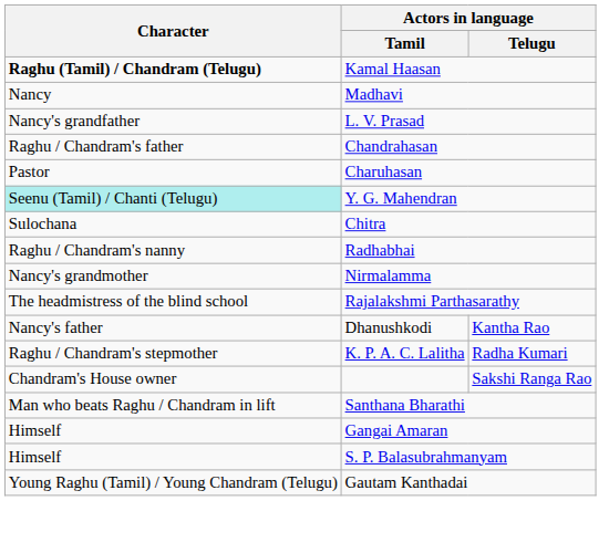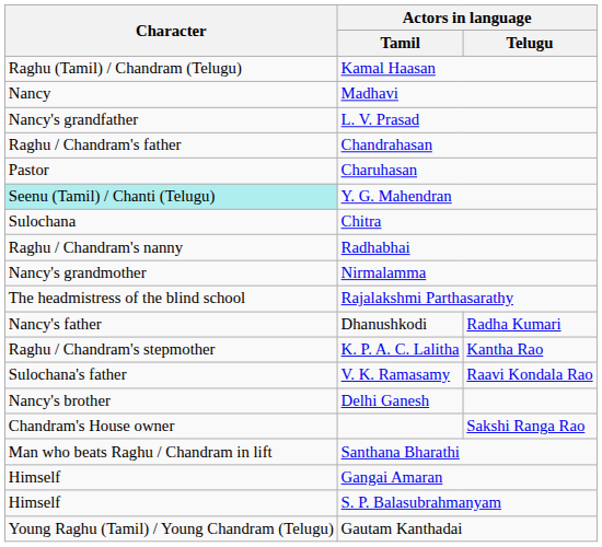Kamal Haasan | Character: bold -> normal
Dhanushkodi | Actors in language / Telugu: Kantha Rao -> Radha Kumari
K. P. A. C. Lalitha | Actors in language / Telugu: Radha Kumari -> Kantha Rao
+ row: Sulochana's father | V. K. Ramasamy | Raavi Kondala Rao
+ row: Nancy's brother | Delhi Ganesh
